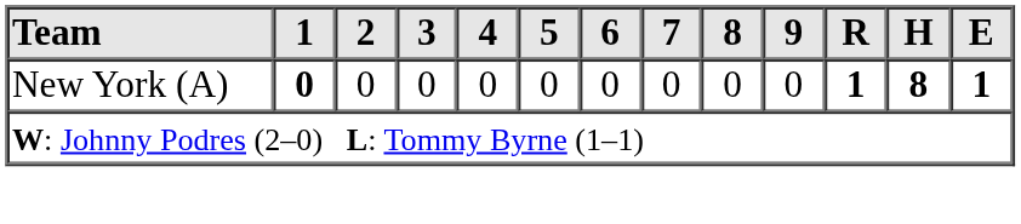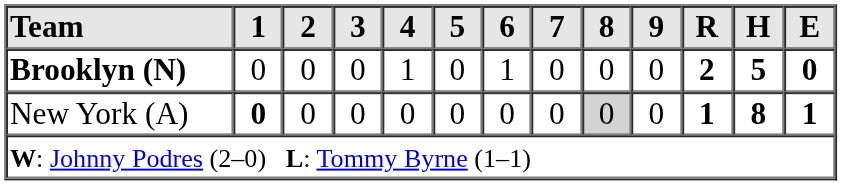+ row: Brooklyn (N) | 0 | 0 | 0 | 1 | 0 | 1 | 0 | 0 | 0 | 2 | 5 | 0
New York (A) | 8: no background -> lightgrey background
